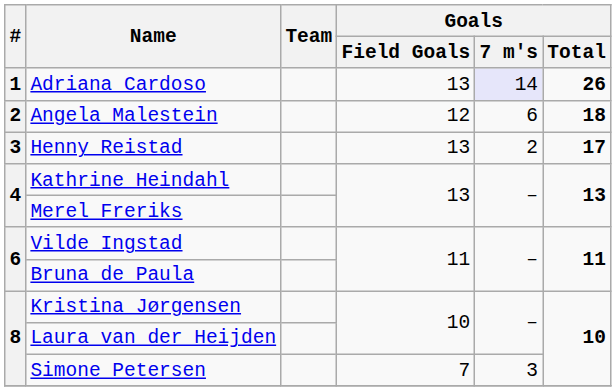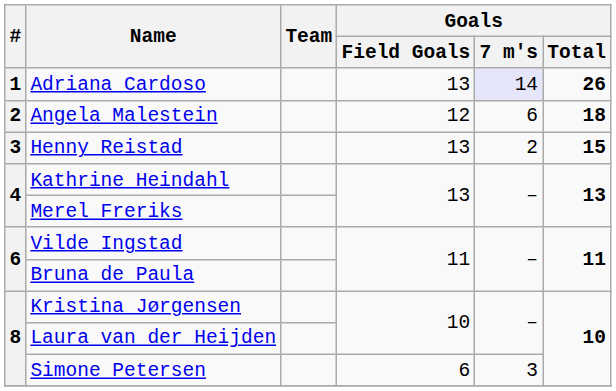Henny Reistad | Goals / Total: 17 -> 15
Simone Petersen | Goals / Field Goals: 7 -> 6
